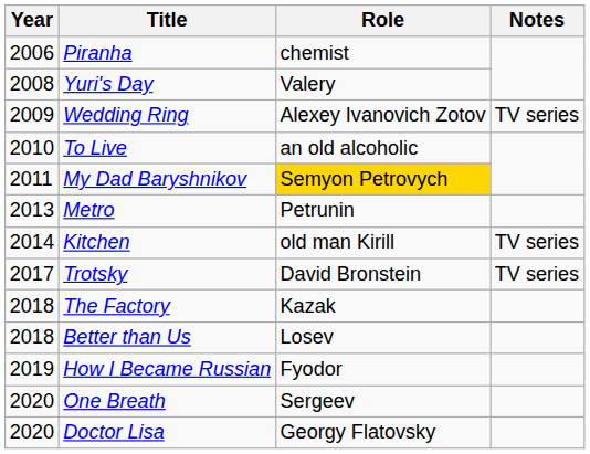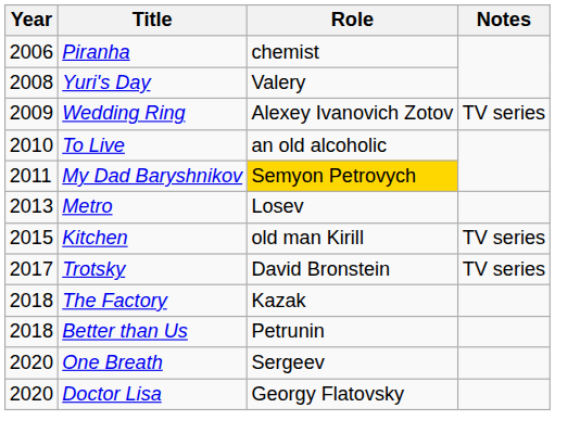Metro | Role: Petrunin -> Losev
Kitchen | Year: 2014 -> 2015
Better than Us | Role: Losev -> Petrunin
- row: 2019 | How I Became Russian | Fyodor
